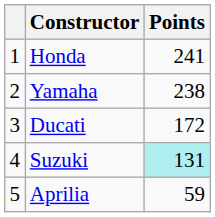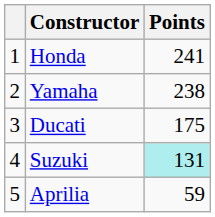Ducati | Points: 172 -> 175
